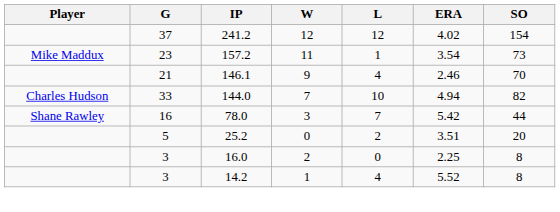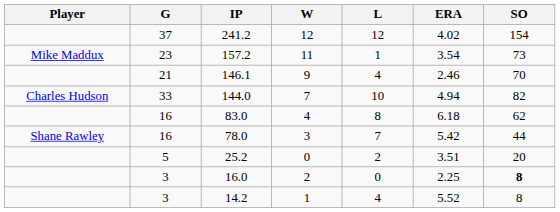+ row: 16 | 83.0 | 4 | 8 | 6.18 | 62
16.0 | SO: normal -> bold
